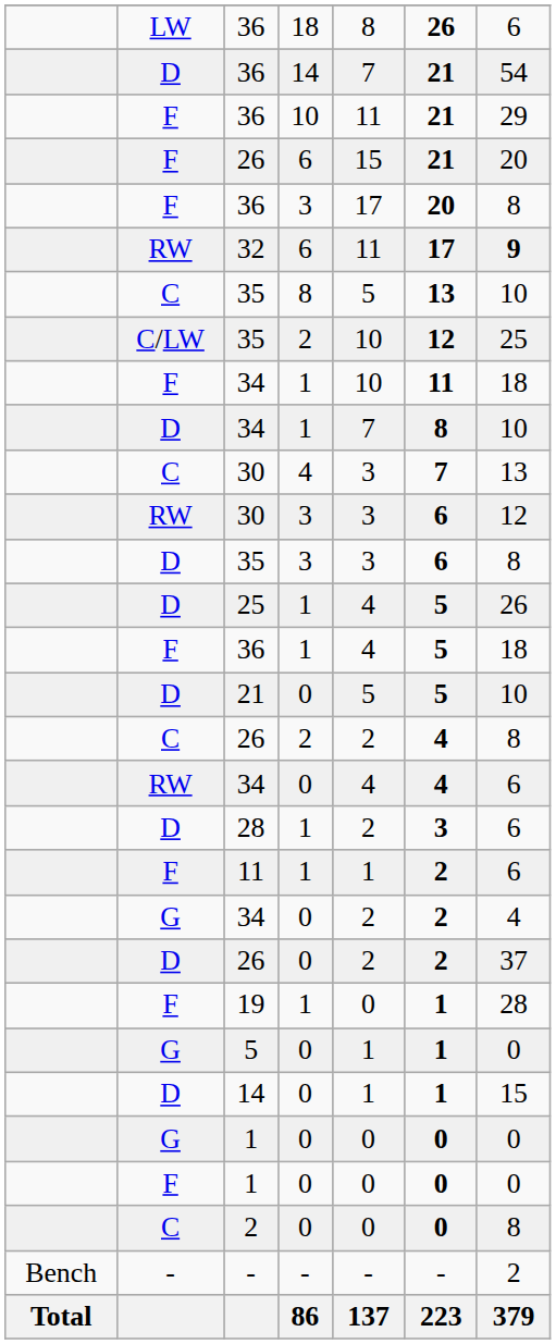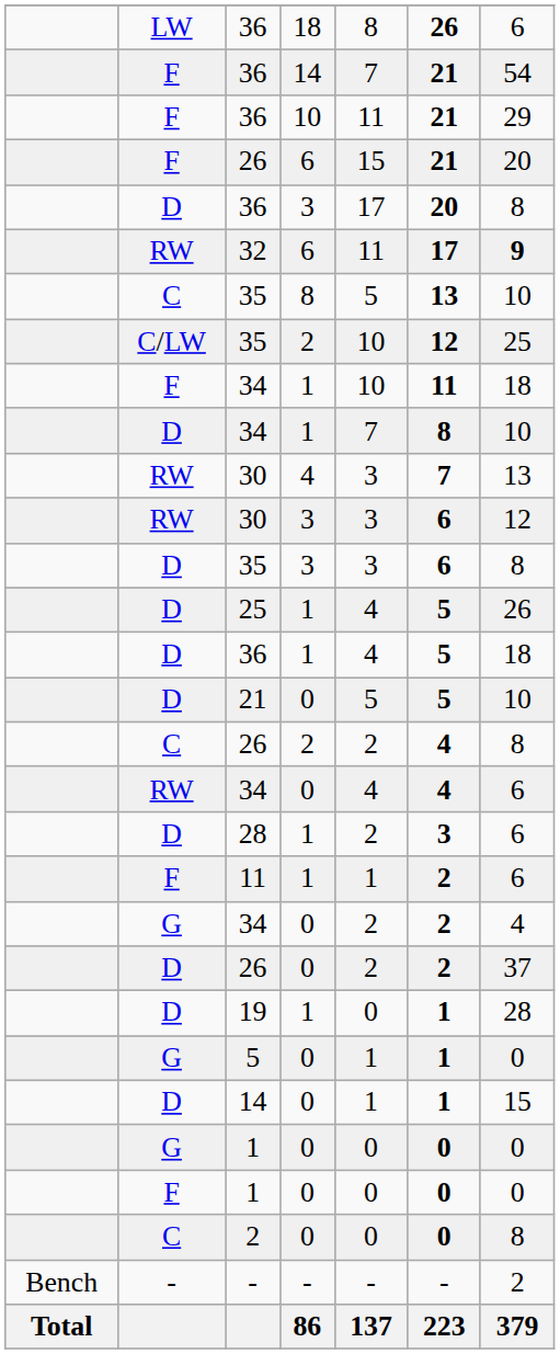36 / 14 | column 2: D -> F
36 / 3 | column 2: F -> D
30 / 4 | column 2: C -> RW
36 / 1 | column 2: F -> D
19 | column 2: F -> D
